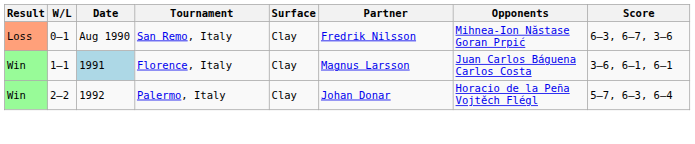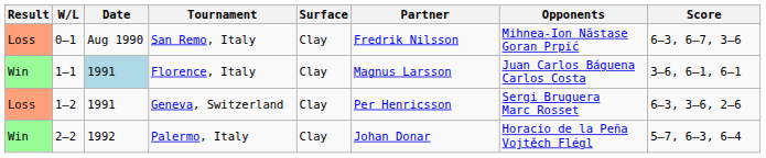+ row: Loss | 1–2 | 1991 | Geneva, Switzerland | Clay | Per Henricsson | Sergi Bruguera Marc Rosset | 6–3, 3–6, 2–6
